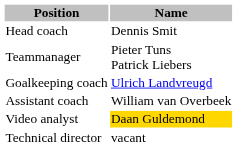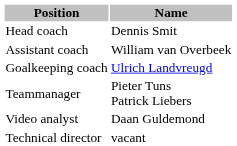rows swapped: Assistant coach <-> Teammanager
Video analyst | Name: gold background -> no background
